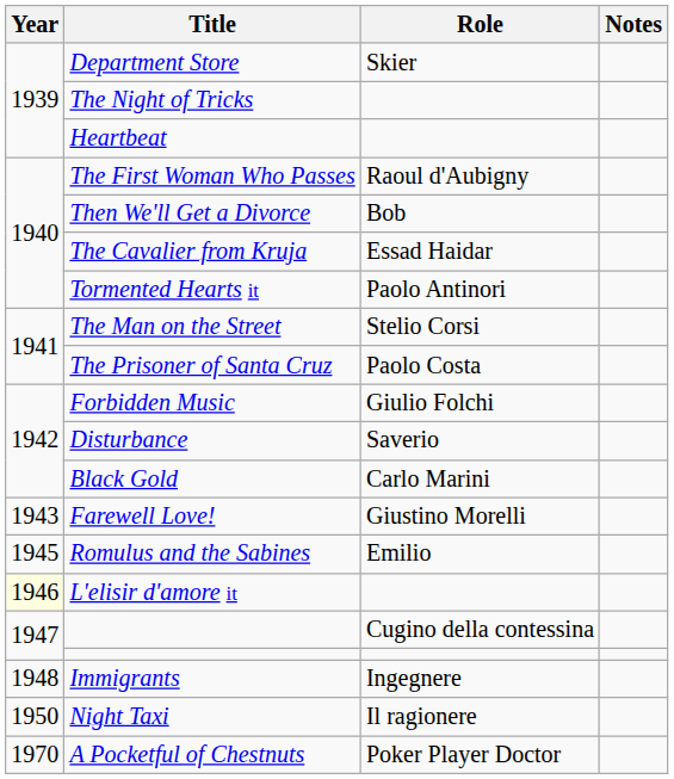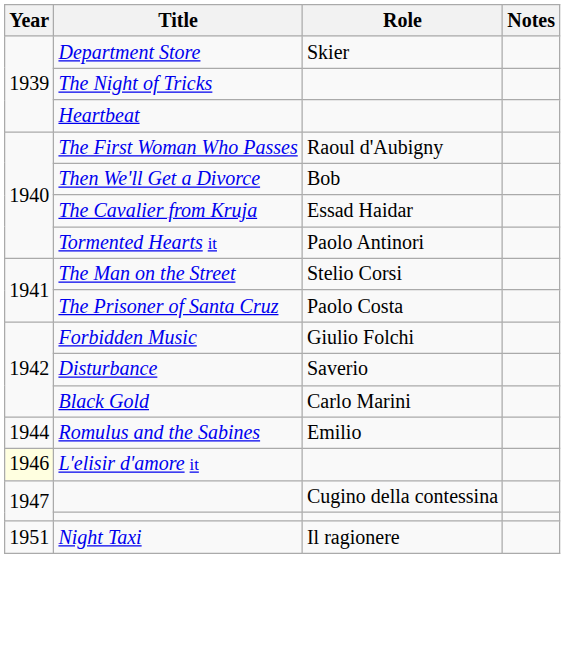- row: 1943 | Farewell Love! | Giustino Morelli
Romulus and the Sabines | Year: 1945 -> 1944
- row: 1948 | Immigrants | Ingegnere
Night Taxi | Year: 1950 -> 1951
- row: 1970 | A Pocketful of Chestnuts | Poker Player Doctor
